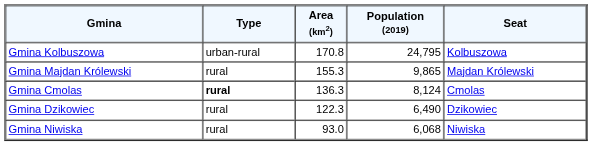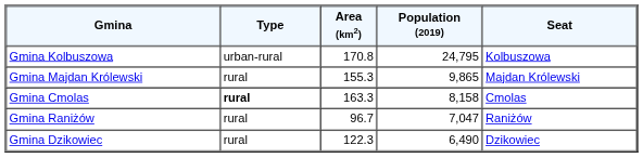Gmina Cmolas | Area (km2): 136.3 -> 163.3
Gmina Cmolas | Population (2019): 8,124 -> 8,158
+ row: Gmina Raniżów | rural | 96.7 | 7,047 | Raniżów
- row: Gmina Niwiska | rural | 93.0 | 6,068 | Niwiska
